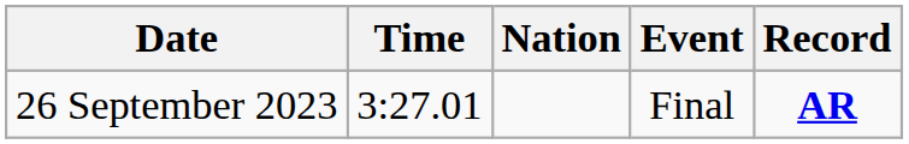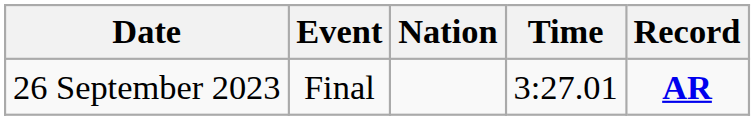columns swapped: Event <-> Time
